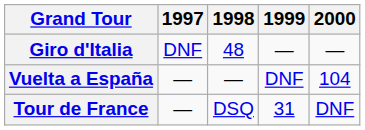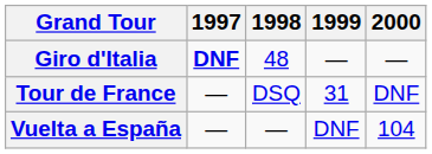Giro d'Italia | 1997: normal -> bold
rows swapped: Tour de France <-> Vuelta a España
